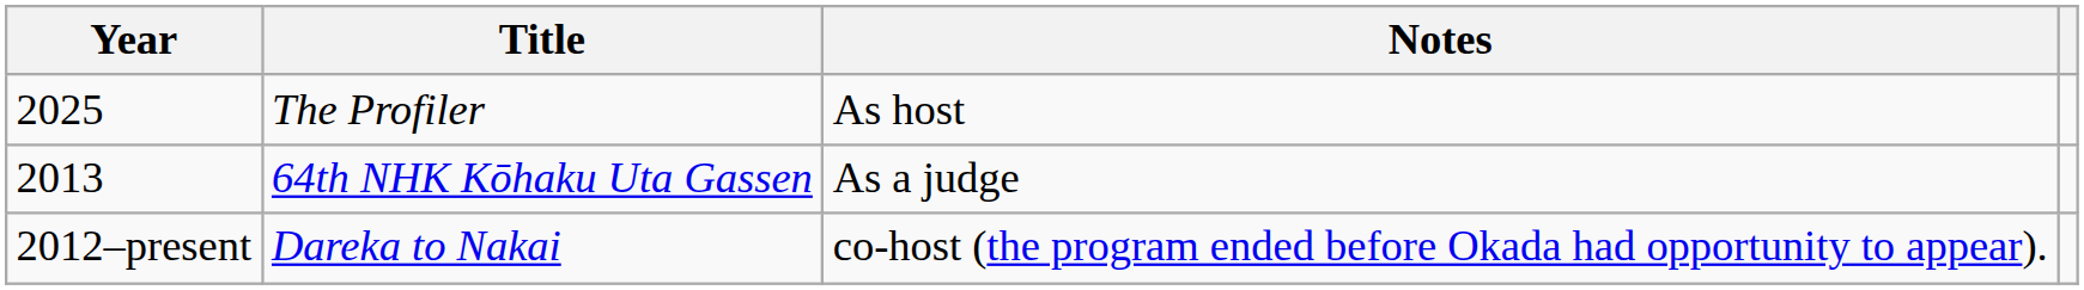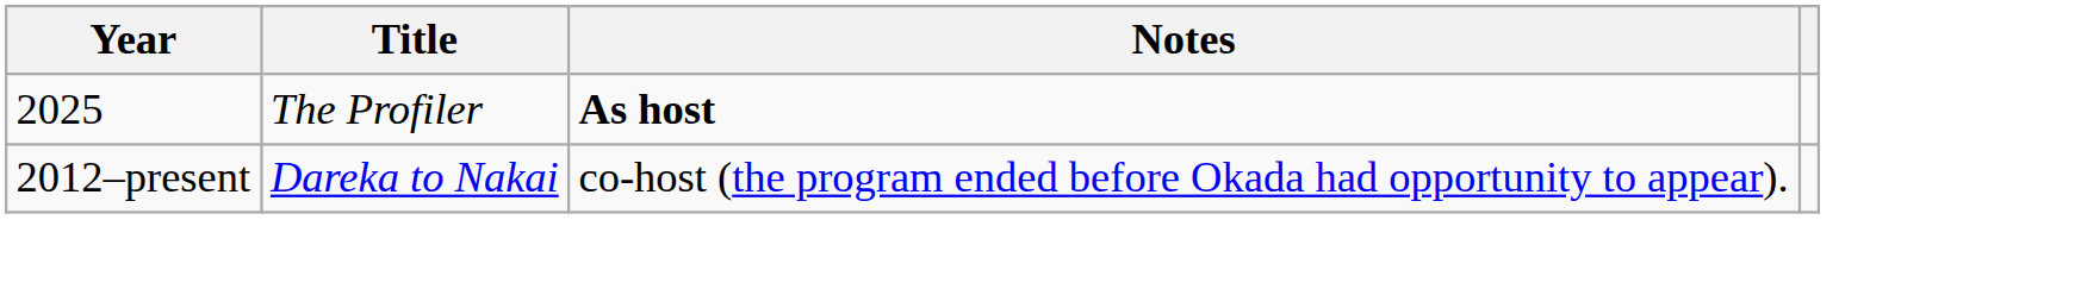The Profiler | Notes: normal -> bold
- row: 2013 | 64th NHK Kōhaku Uta Gassen | As a judge
